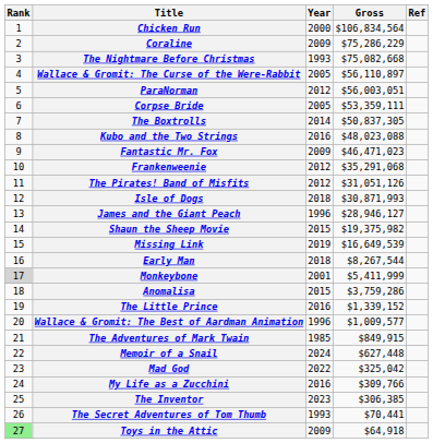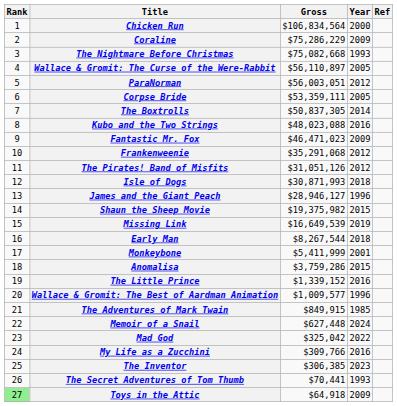columns swapped: Gross <-> Year
Monkeybone | Rank: lightgrey background -> no background
